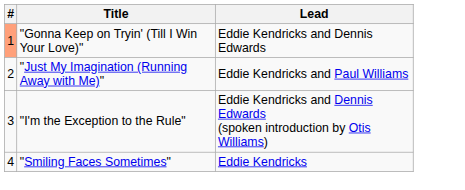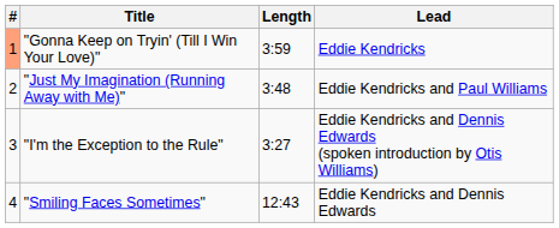+ column: Length | 3:59 | 3:48 | 3:27 | 12:43
"Gonna Keep on Tryin' (Till I Win Your Love)" | Lead: Eddie Kendricks and Dennis Edwards -> Eddie Kendricks
"Smiling Faces Sometimes" | Lead: Eddie Kendricks -> Eddie Kendricks and Dennis Edwards
